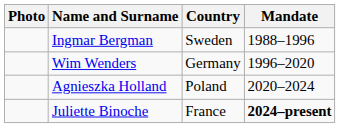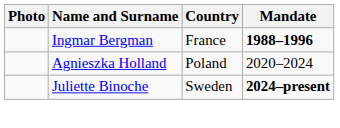Ingmar Bergman | Country: Sweden -> France
Ingmar Bergman | Mandate: normal -> bold
- row: Wim Wenders | Germany | 1996–2020
Juliette Binoche | Country: France -> Sweden
